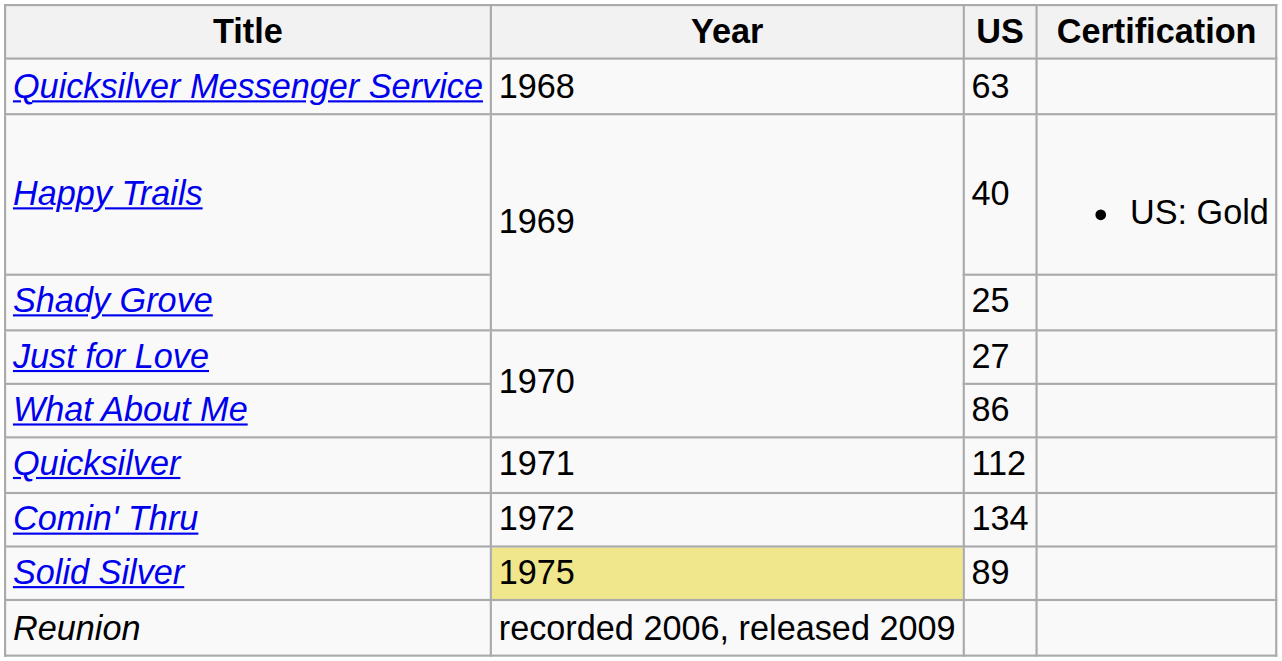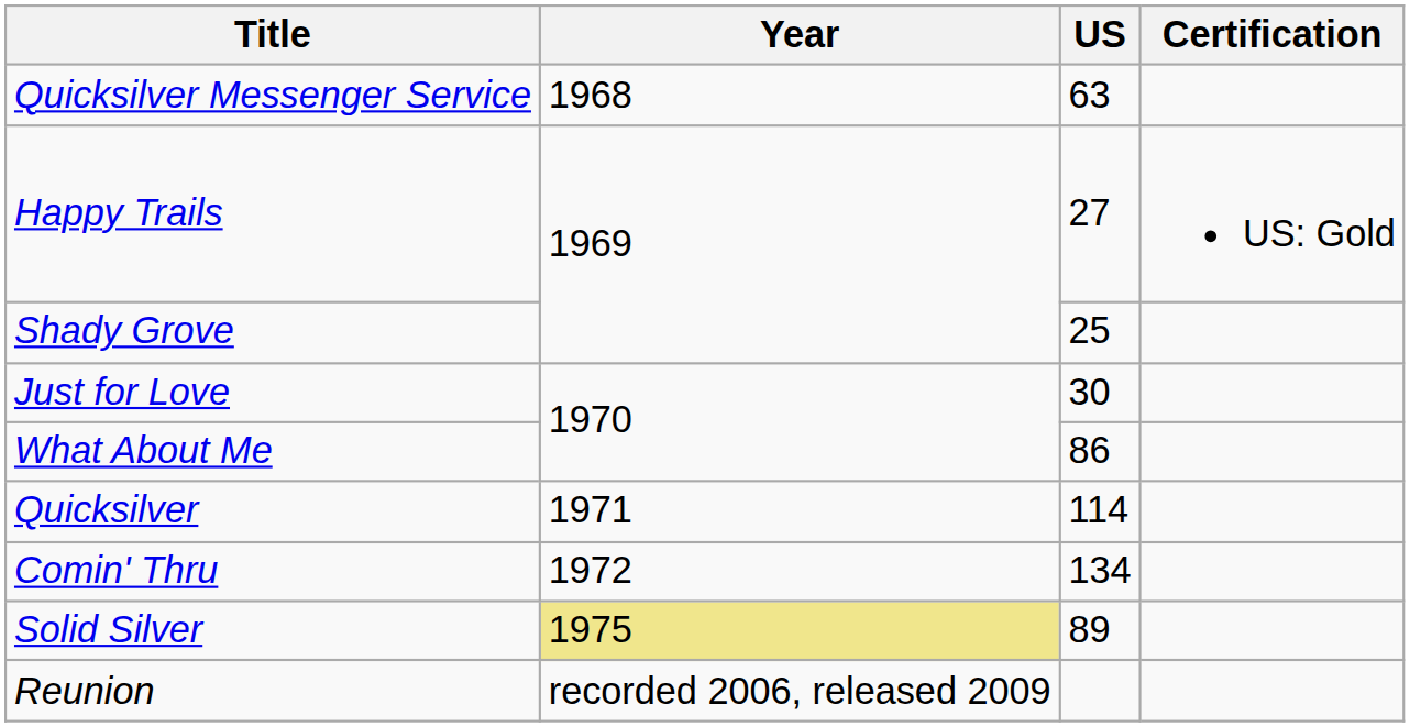Happy Trails | US: 40 -> 27
Just for Love | US: 27 -> 30
Quicksilver | US: 112 -> 114
